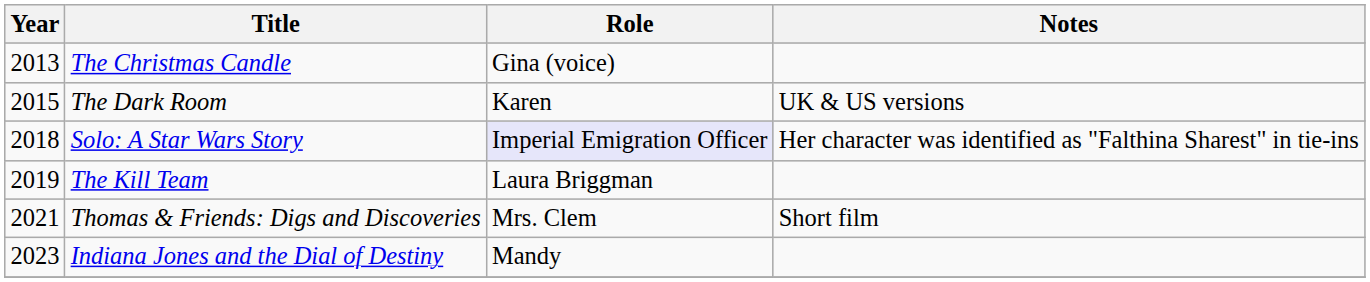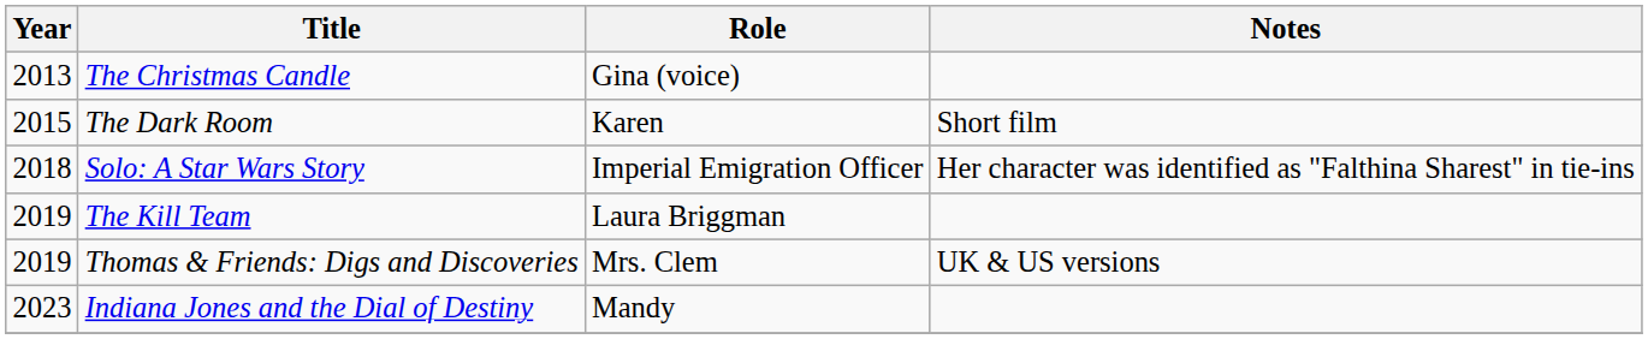The Dark Room | Notes: UK & US versions -> Short film
Solo: A Star Wars Story | Role: lavender background -> no background
Thomas & Friends: Digs and Discoveries | Year: 2021 -> 2019
Thomas & Friends: Digs and Discoveries | Notes: Short film -> UK & US versions
